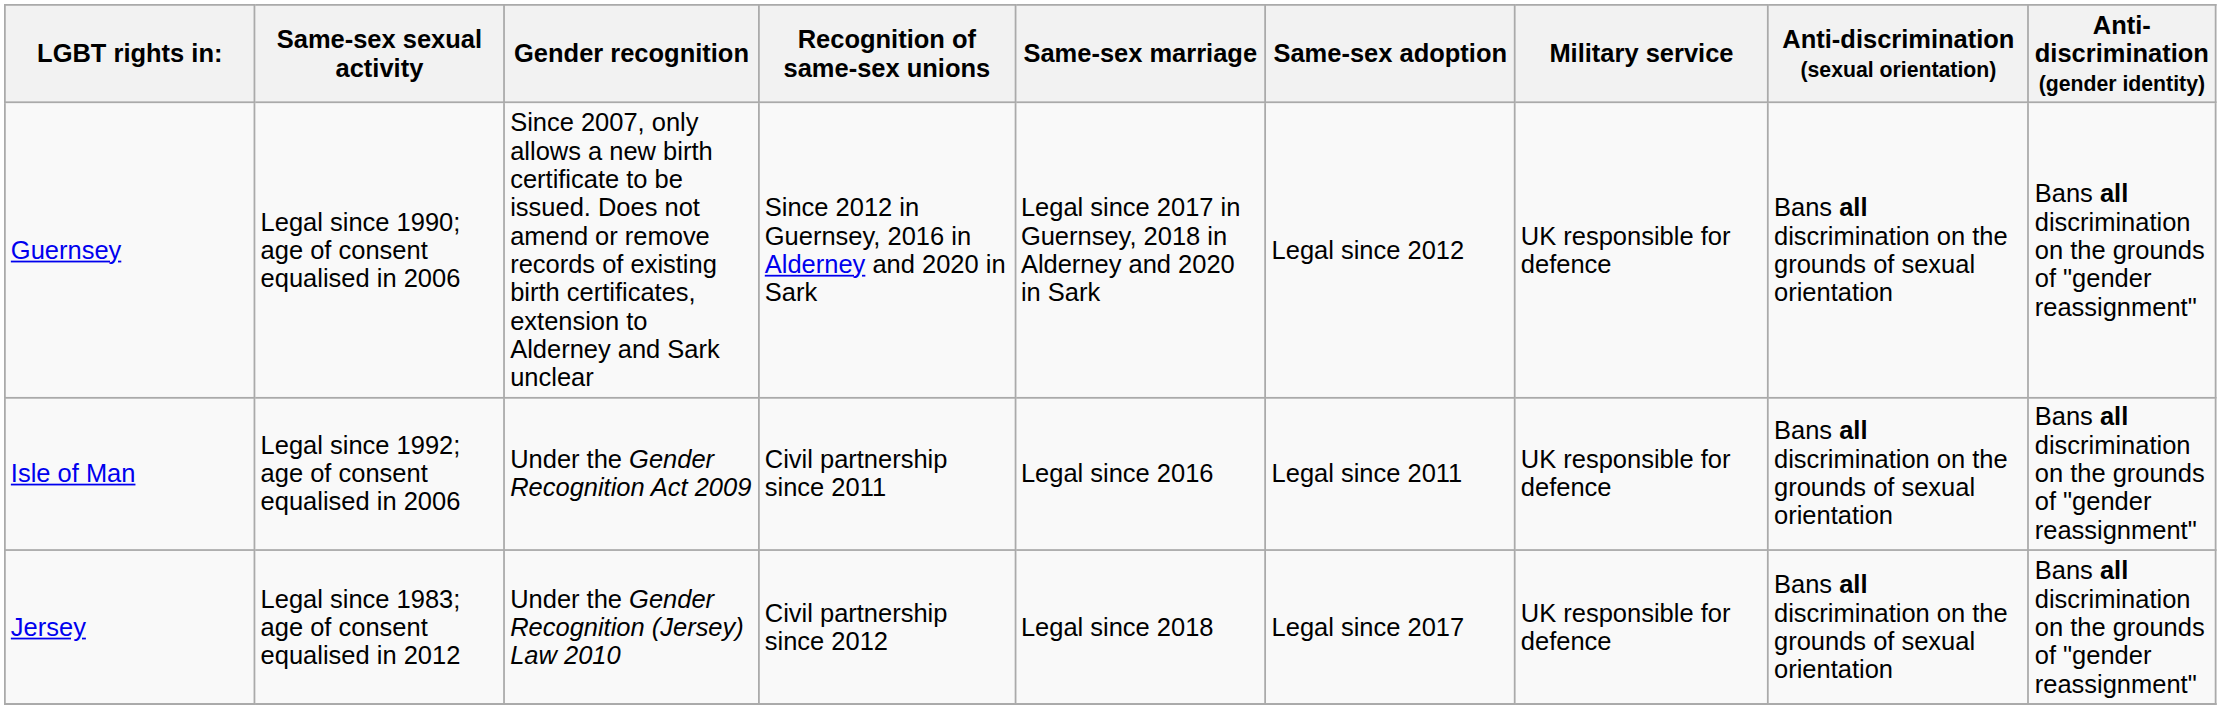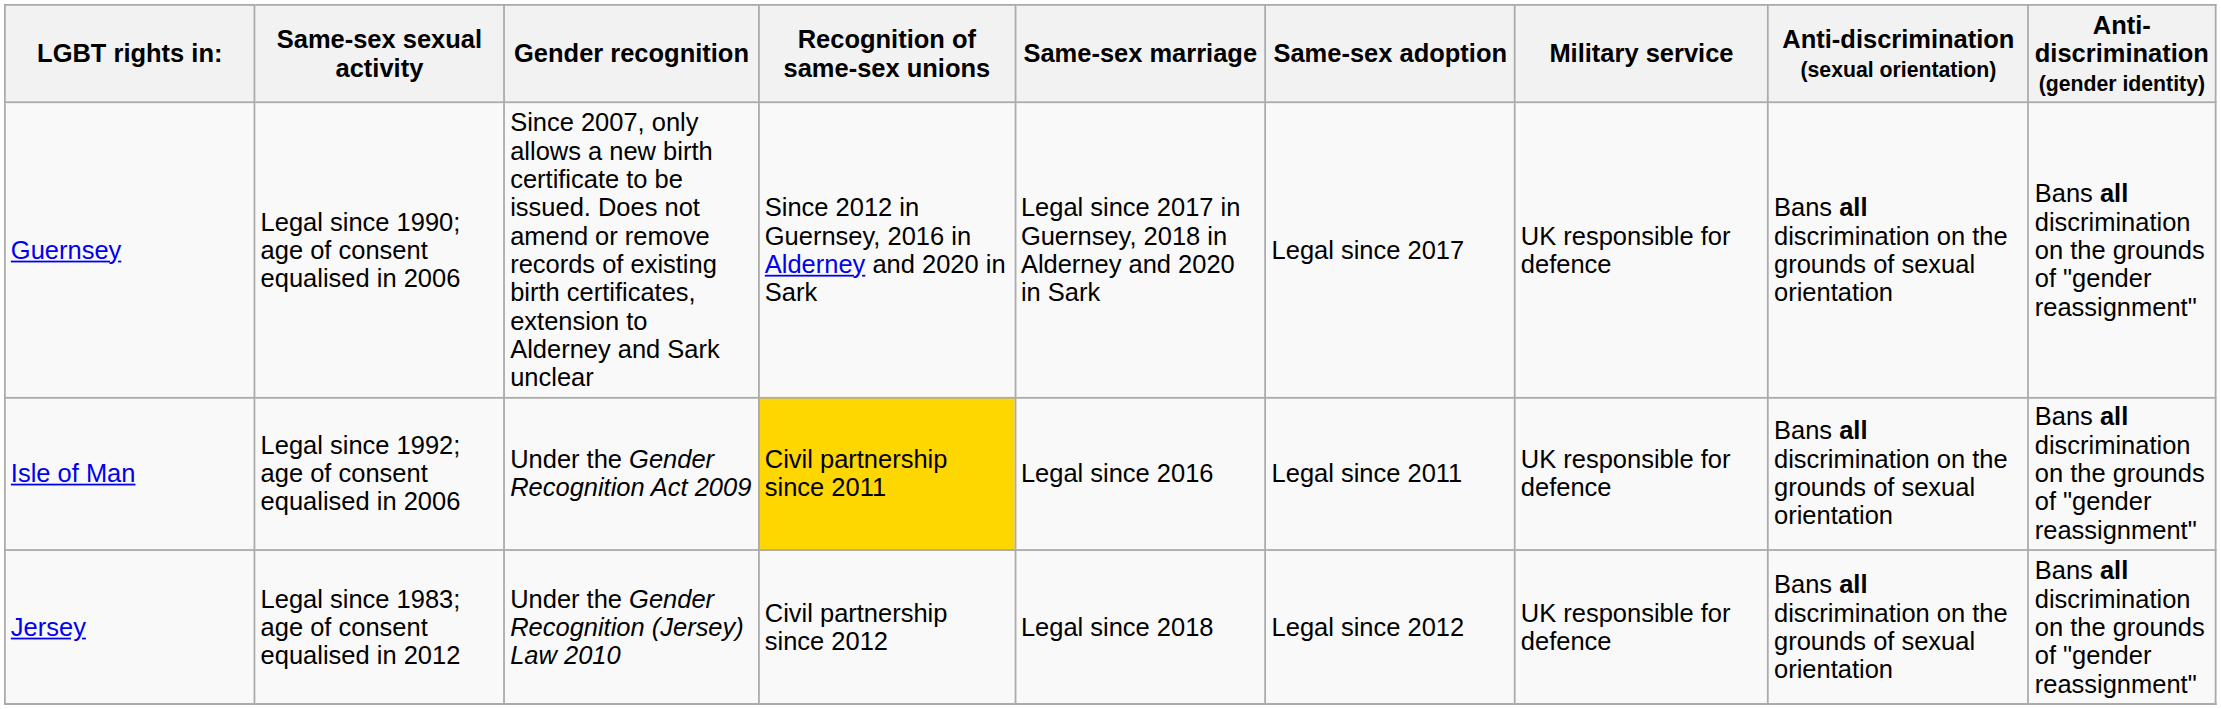Guernsey | Same-sex adoption: Legal since 2012 -> Legal since 2017
Isle of Man | Recognition of same-sex unions: no background -> gold background
Jersey | Same-sex adoption: Legal since 2017 -> Legal since 2012
